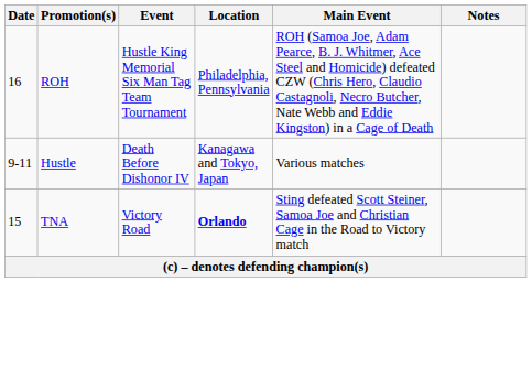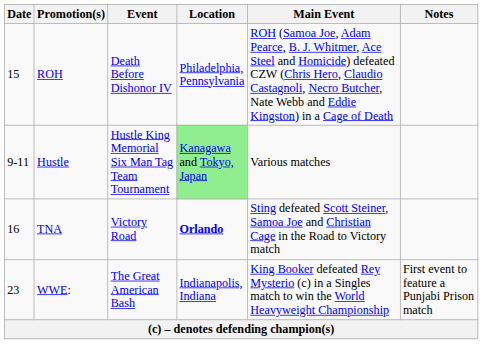ROH | Date: 16 -> 15
ROH | Event: Hustle King Memorial Six Man Tag Team Tournament -> Death Before Dishonor IV
Hustle | Event: Death Before Dishonor IV -> Hustle King Memorial Six Man Tag Team Tournament
Hustle | Location: no background -> lightgreen background
TNA | Date: 15 -> 16
+ row: 23 | WWE: | The Great American Bash | Indianapolis, Indiana | King Booker defeated Rey Mysterio (c) in a Singles match to win the World Heavyweight Championship | First event to feature a Punjabi Prison match
